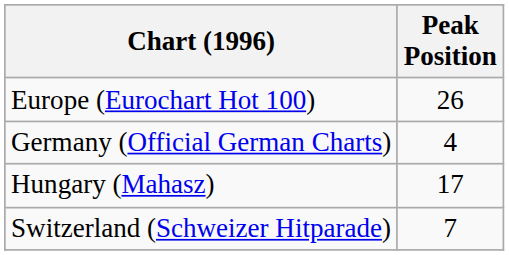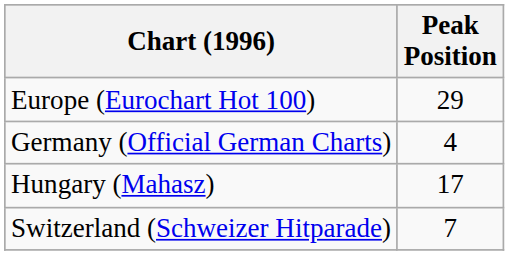Europe (Eurochart Hot 100) | Peak Position: 26 -> 29
